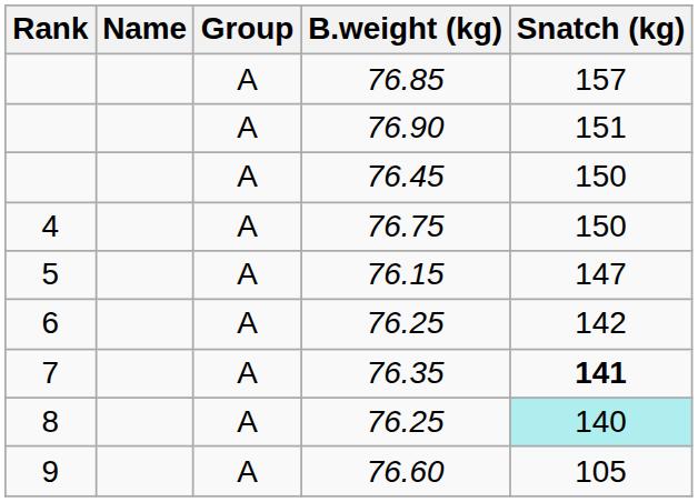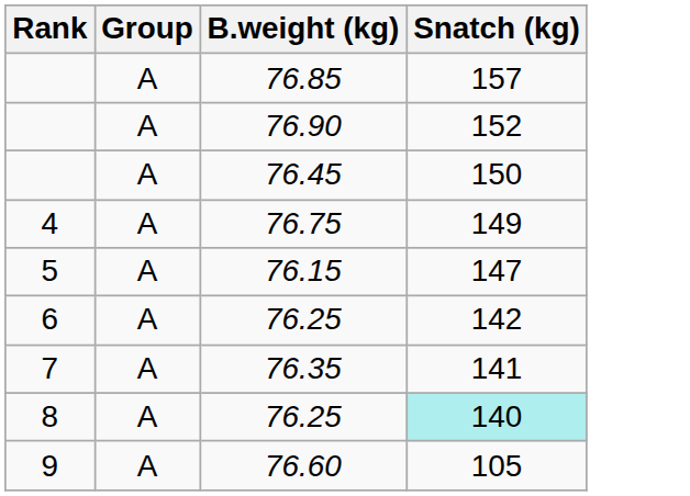- column: Name
76.90 | Snatch (kg): 151 -> 152
76.75 | Snatch (kg): 150 -> 149
76.35 | Snatch (kg): bold -> normal
